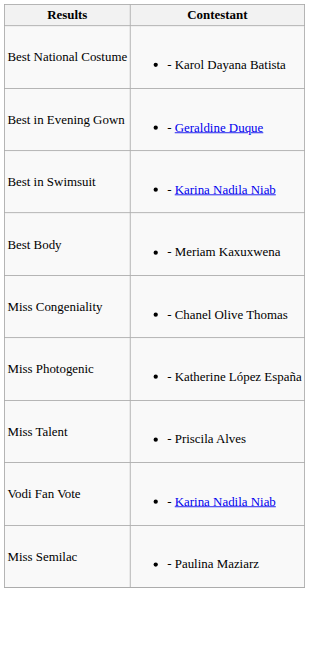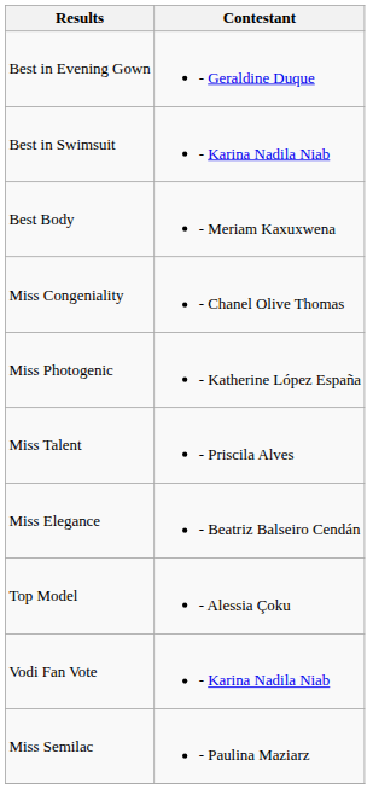- row: Best National Costume | - Karol Dayana Batista
+ row: Miss Elegance | - Beatriz Balseiro Cendán
+ row: Top Model | - Alessia Çoku
